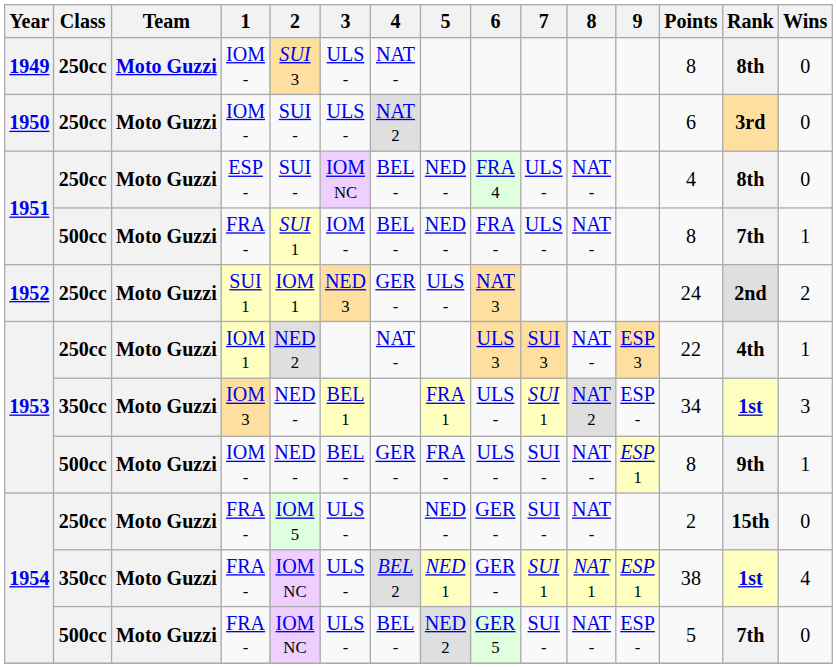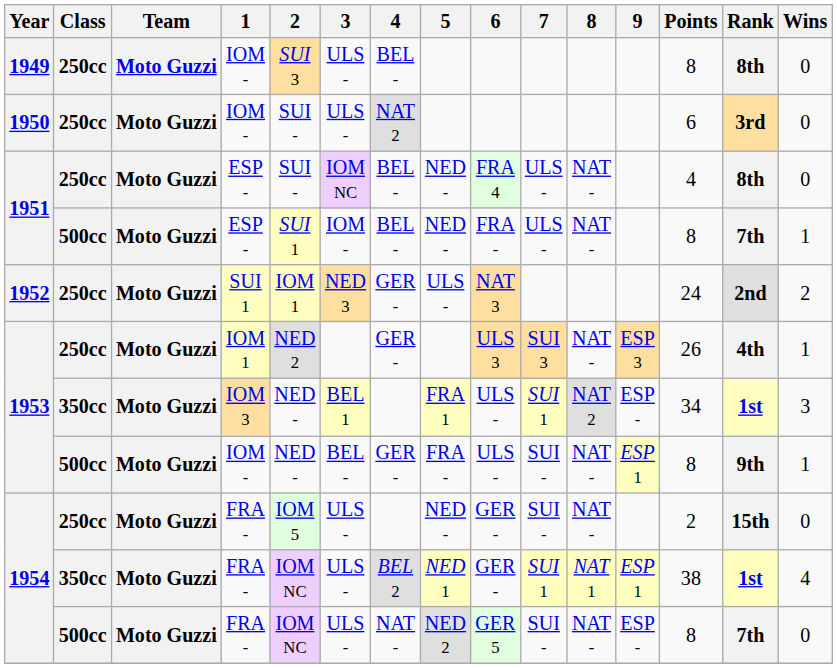1949 | 4: NAT - -> BEL -
1951 / 500cc | 1: FRA - -> ESP -
1953 / 250cc | 4: NAT - -> GER -
1953 / 250cc | Points: 22 -> 26
1954 / 500cc | 4: BEL - -> NAT -
1954 / 500cc | Points: 5 -> 8
